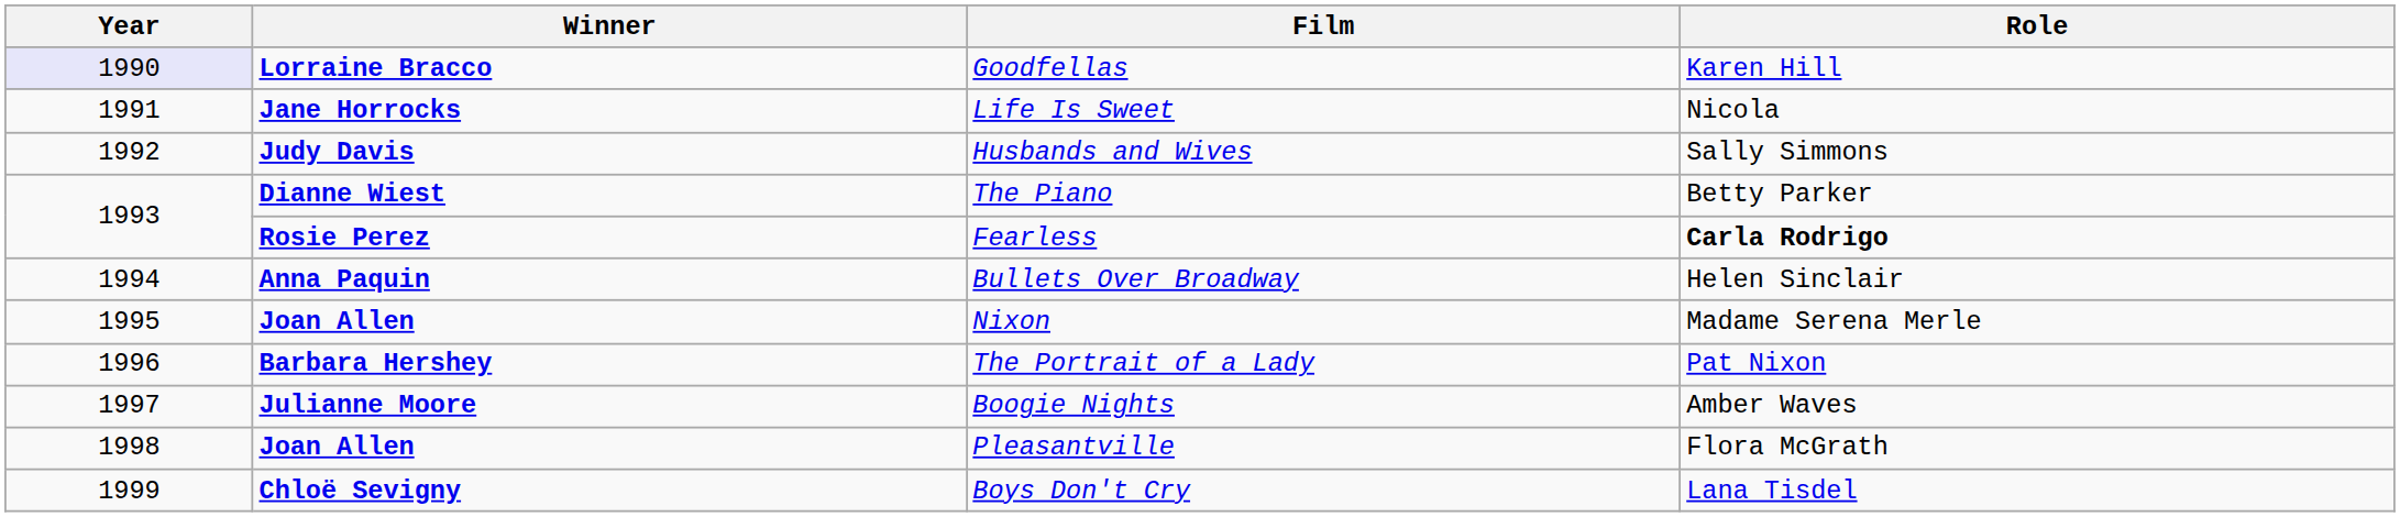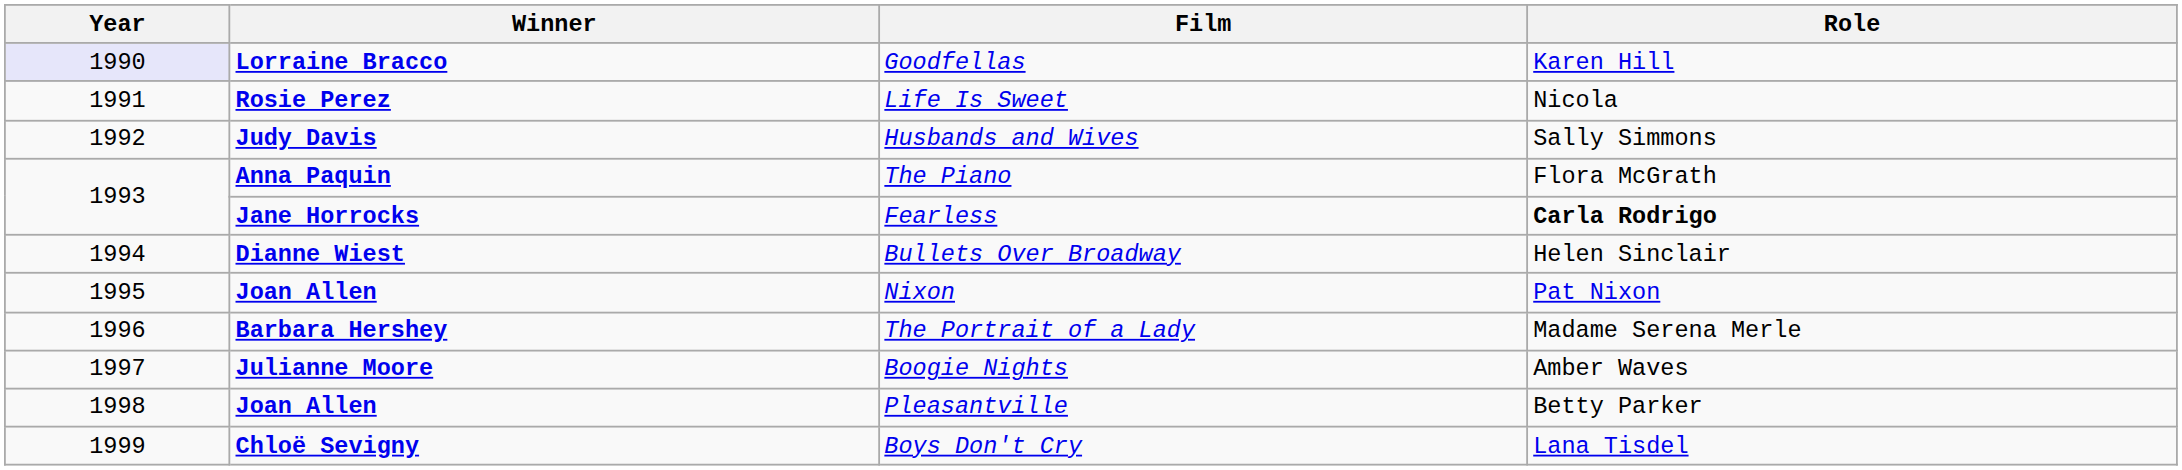Life Is Sweet | Winner: Jane Horrocks -> Rosie Perez
The Piano | Winner: Dianne Wiest -> Anna Paquin
The Piano | Role: Betty Parker -> Flora McGrath
Fearless | Winner: Rosie Perez -> Jane Horrocks
Bullets Over Broadway | Winner: Anna Paquin -> Dianne Wiest
Nixon | Role: Madame Serena Merle -> Pat Nixon
The Portrait of a Lady | Role: Pat Nixon -> Madame Serena Merle
Pleasantville | Role: Flora McGrath -> Betty Parker
